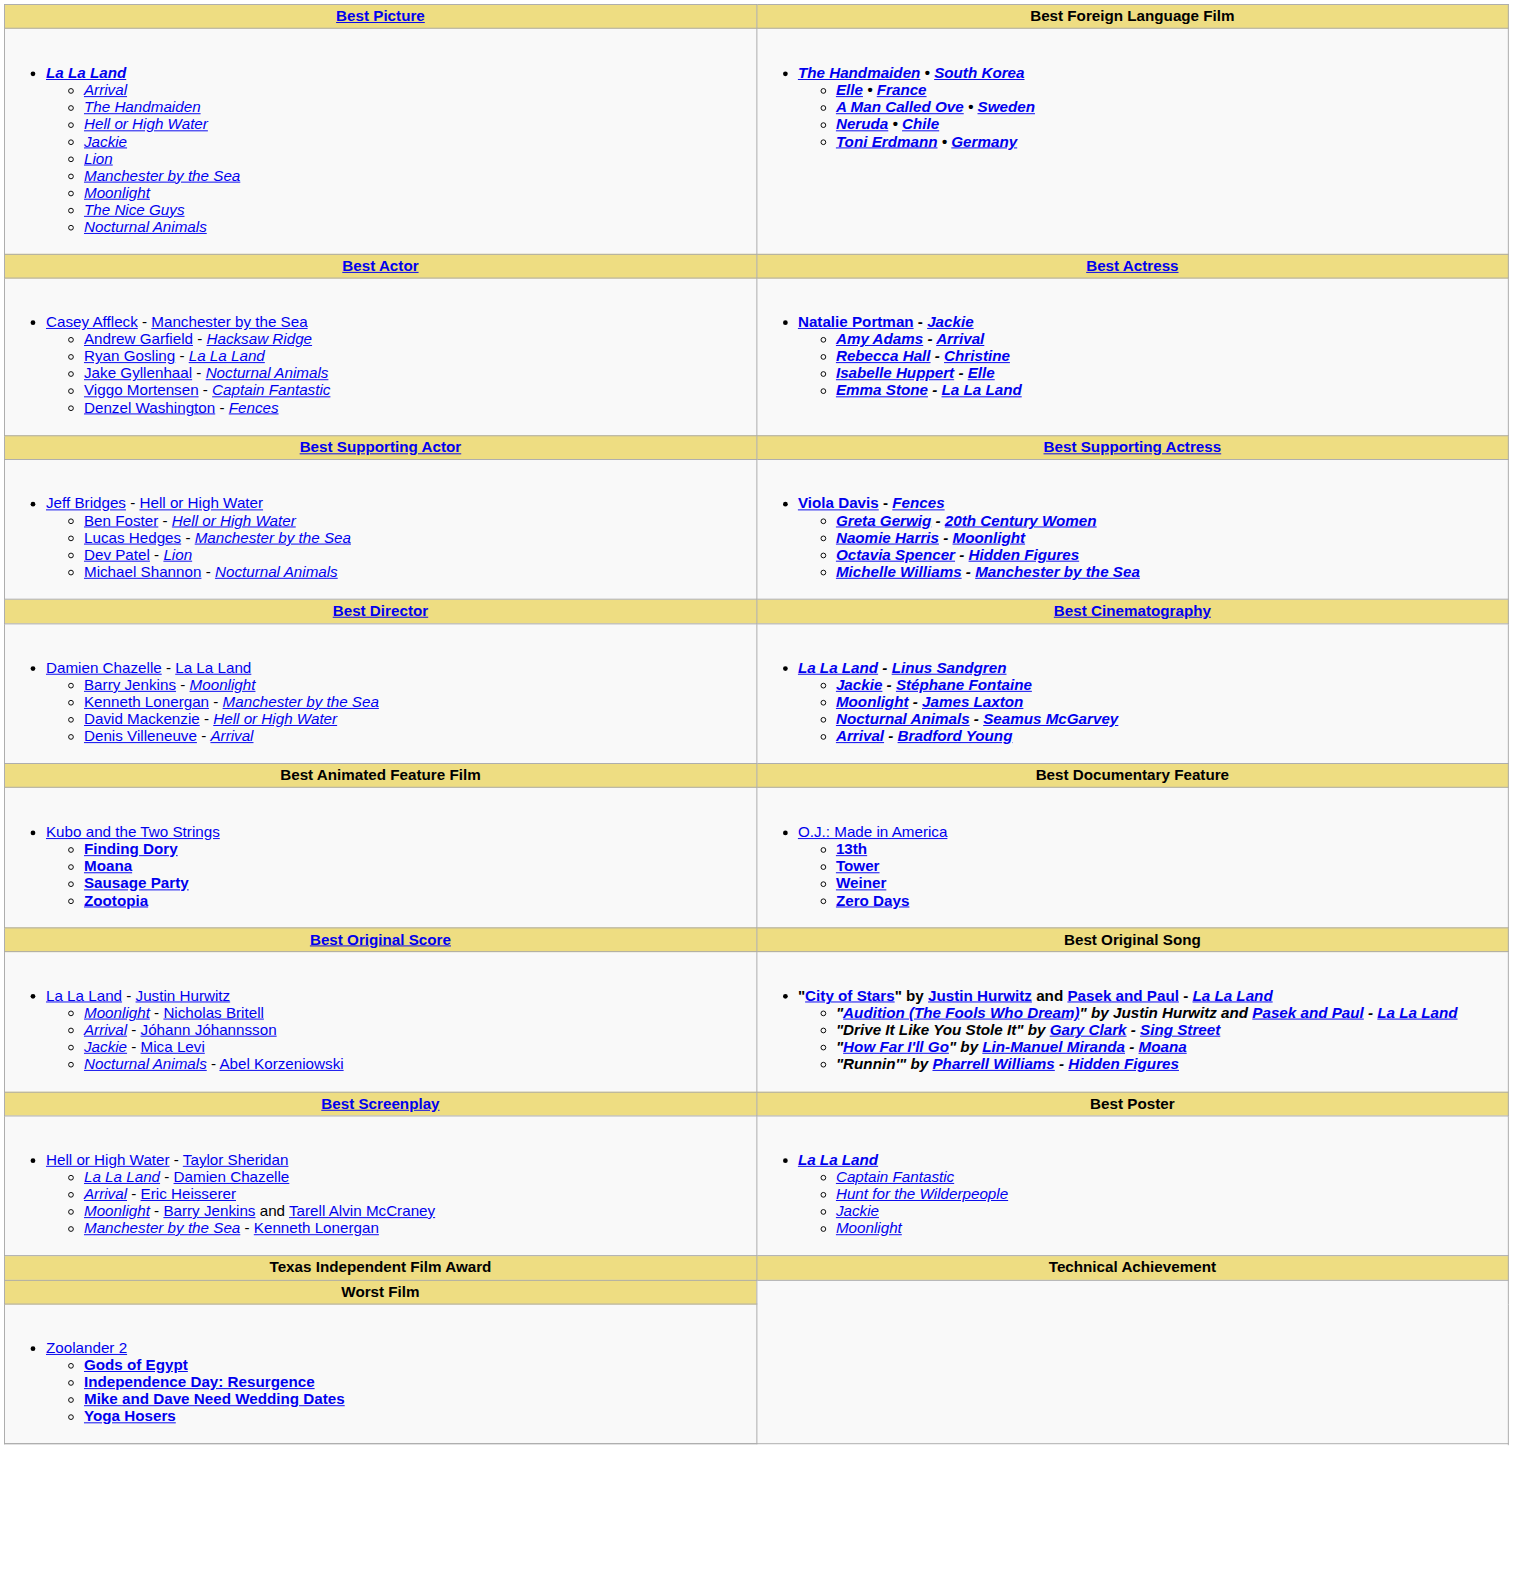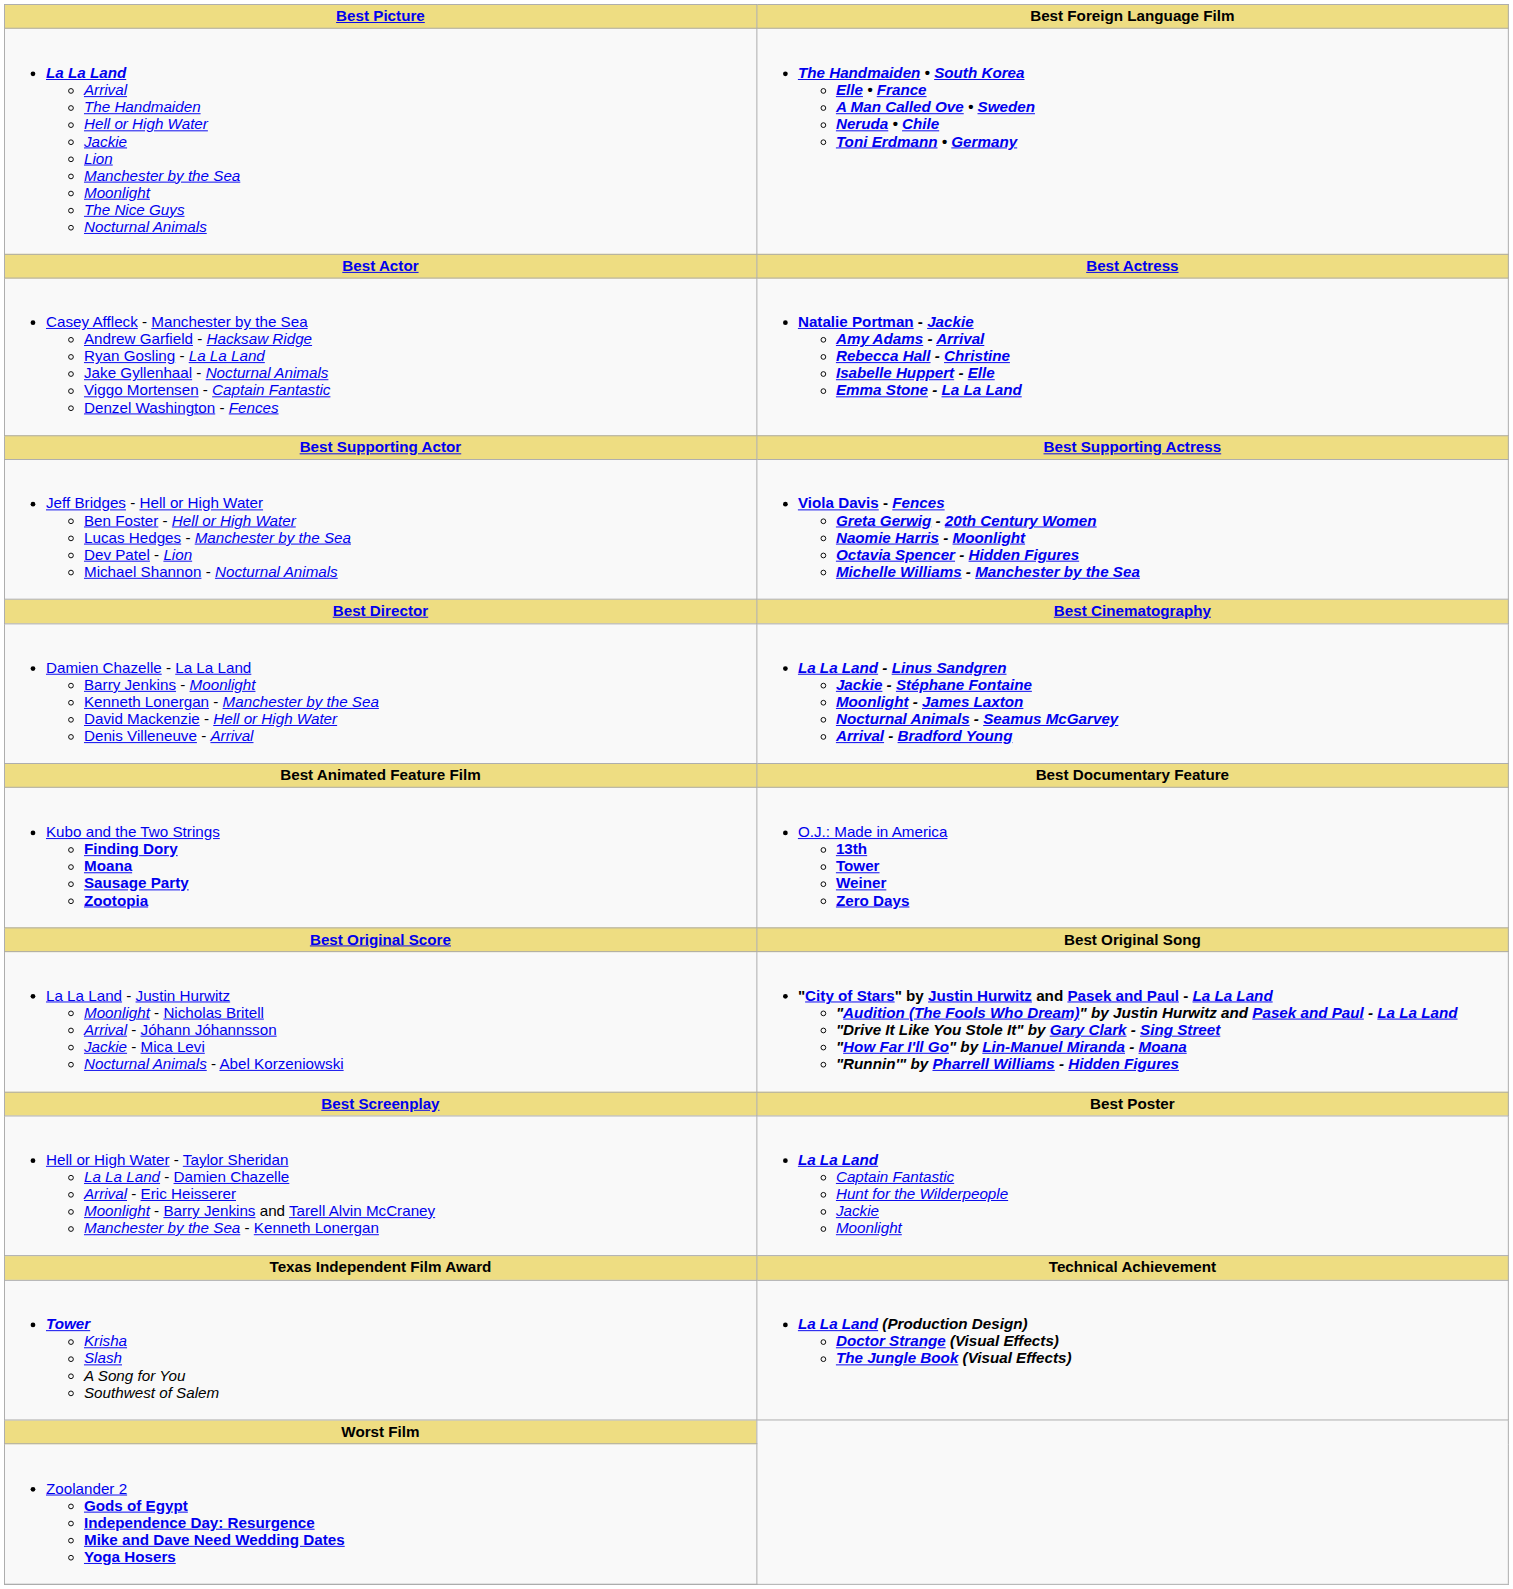+ row: Tower Krisha Slash A Song for You Southwest of Salem | La La Land (Production Design) Doctor Strange (Visual Effects) The Jungle Book (Visual Effects)
